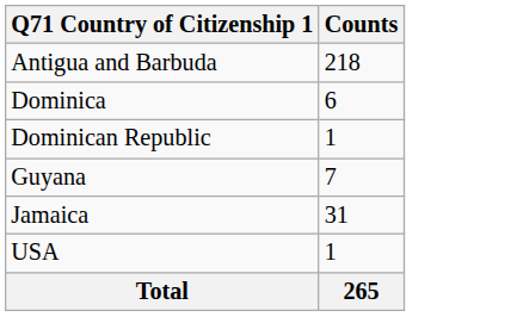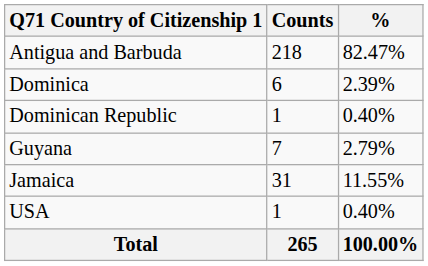+ column: % | 82.47% | 2.39% | 0.40% | 2.79% | 11.55% | 0.40% | 100.00%
